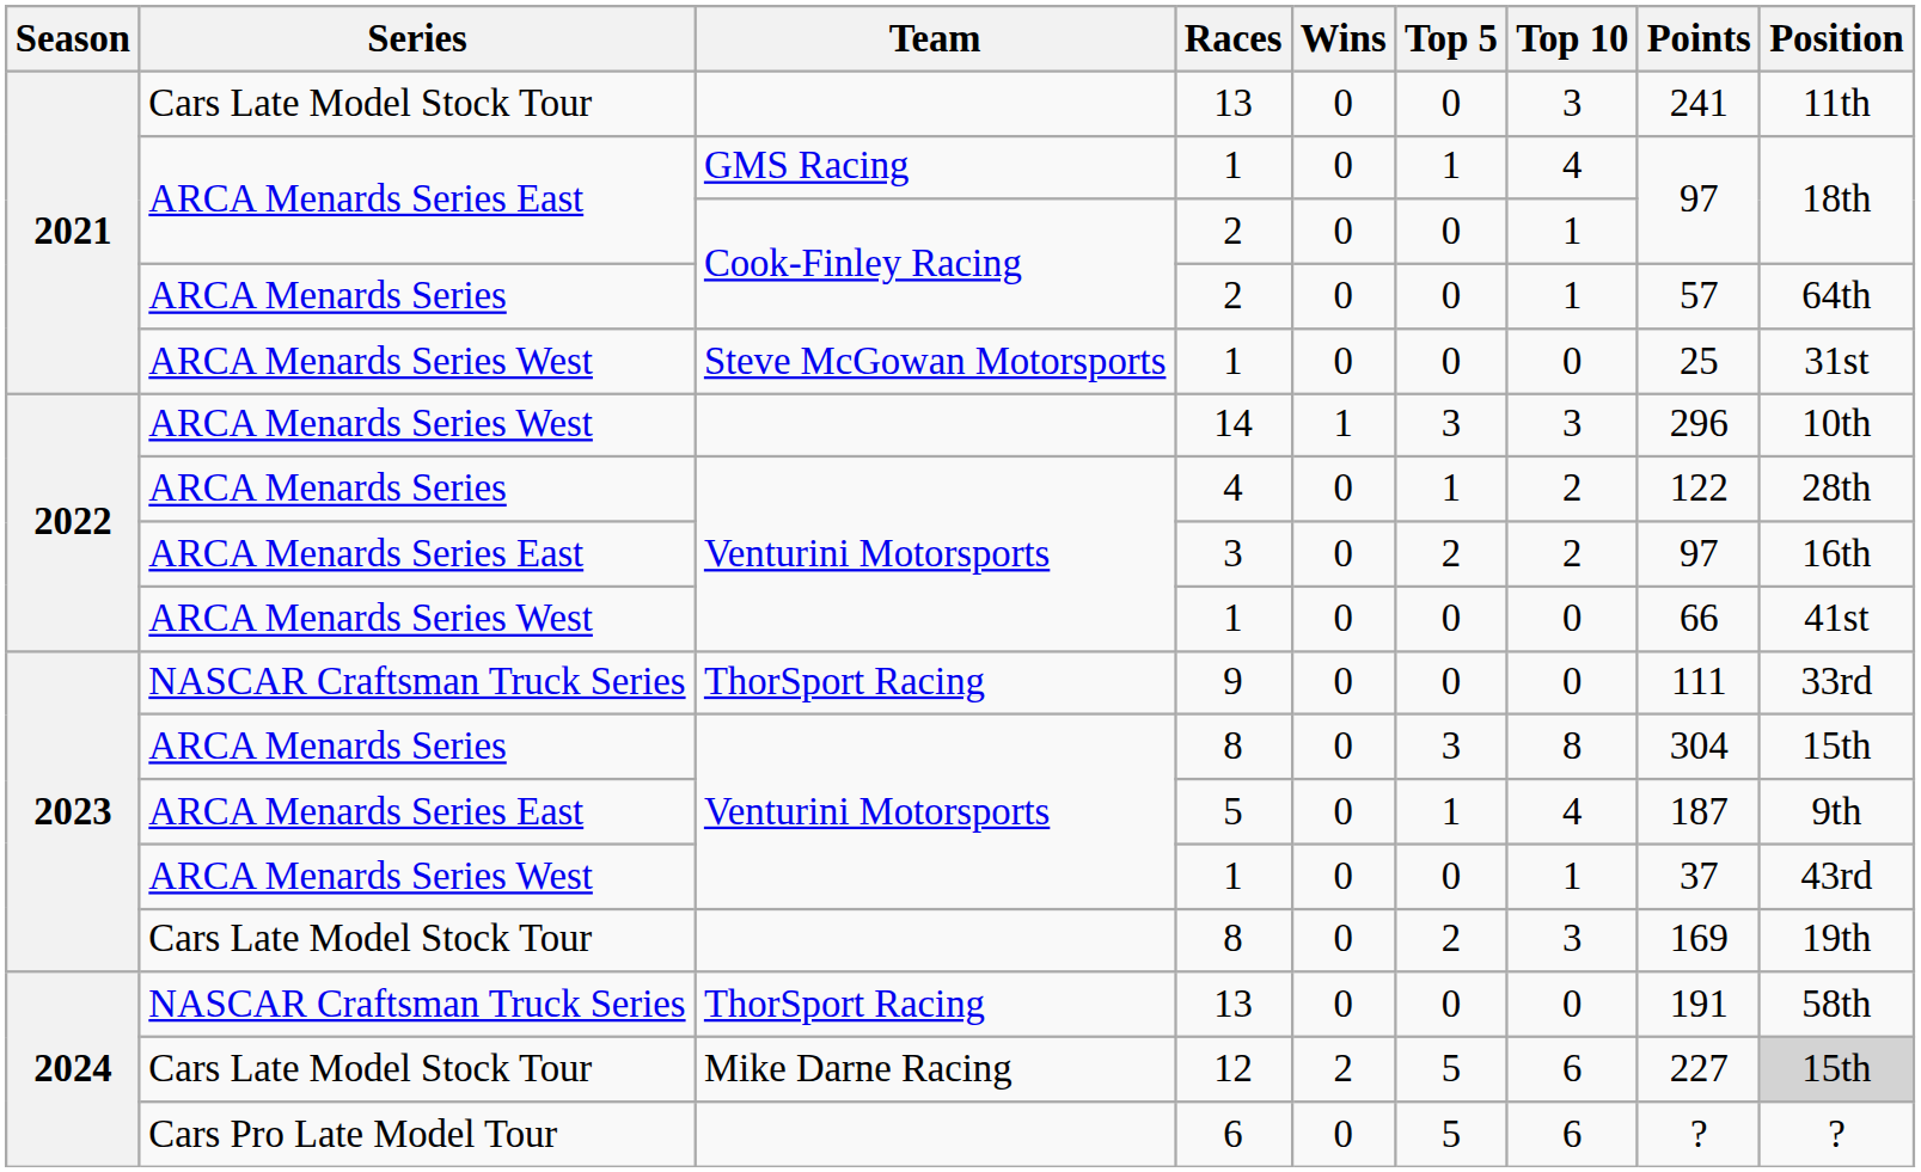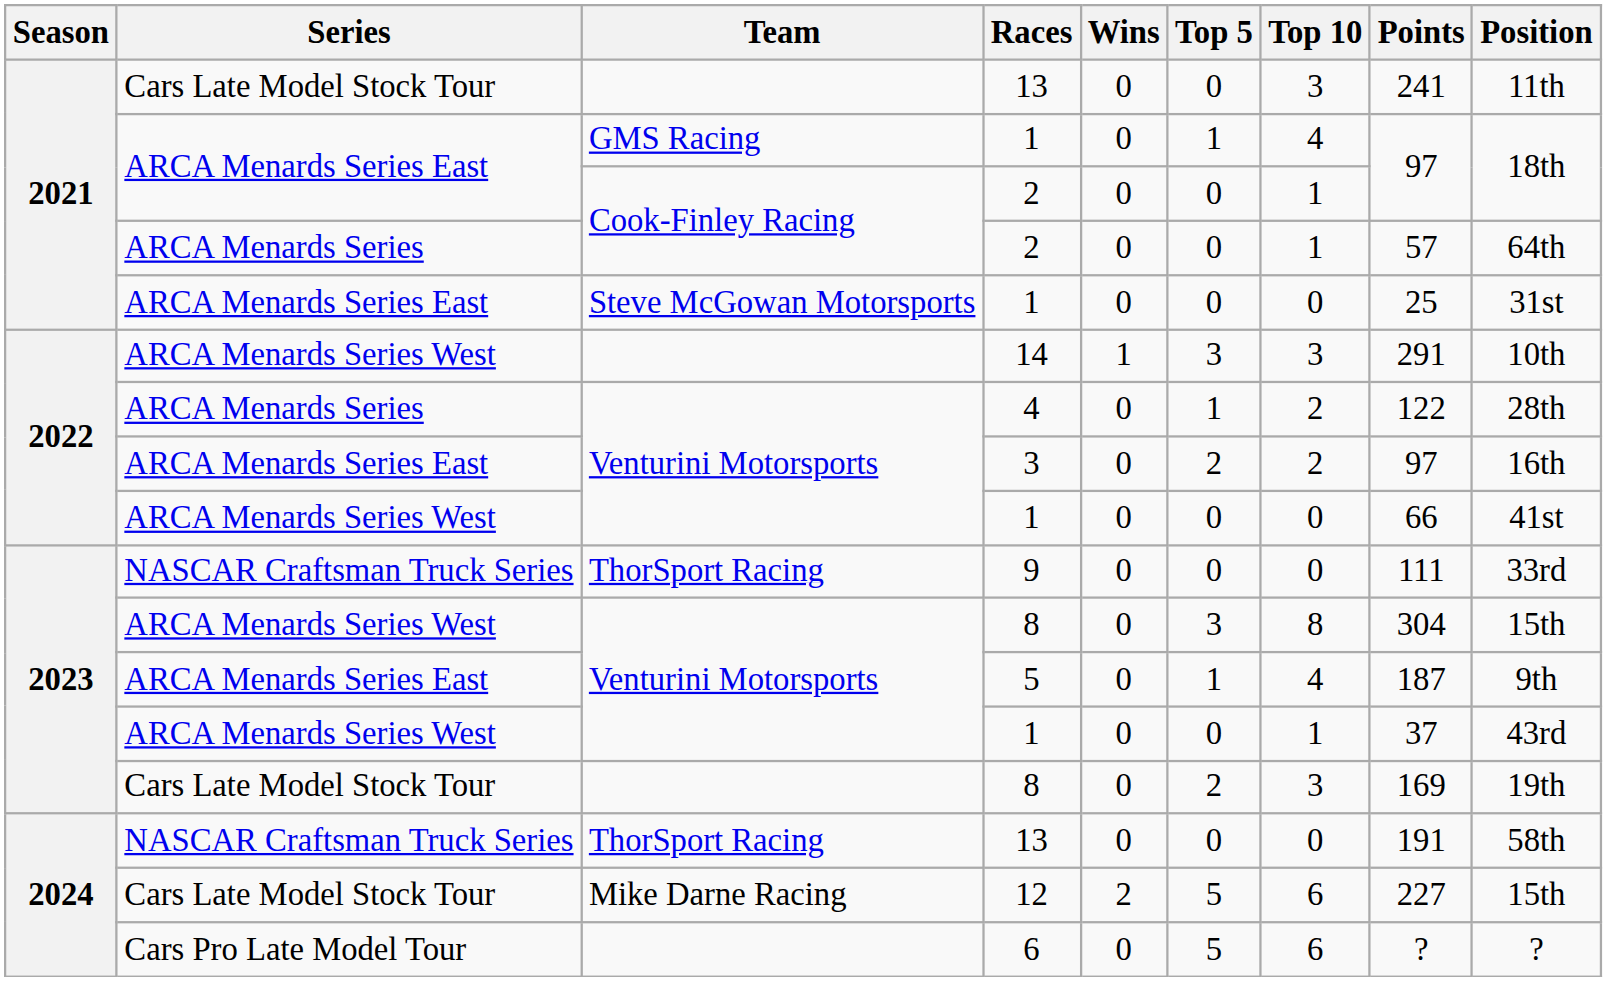Steve McGowan Motorsports / 1 | Series: ARCA Menards Series West -> ARCA Menards Series East
14 | Points: 296 -> 291
Venturini Motorsports / 8 | Series: ARCA Menards Series -> ARCA Menards Series West
12 | Position: lightgrey background -> no background
